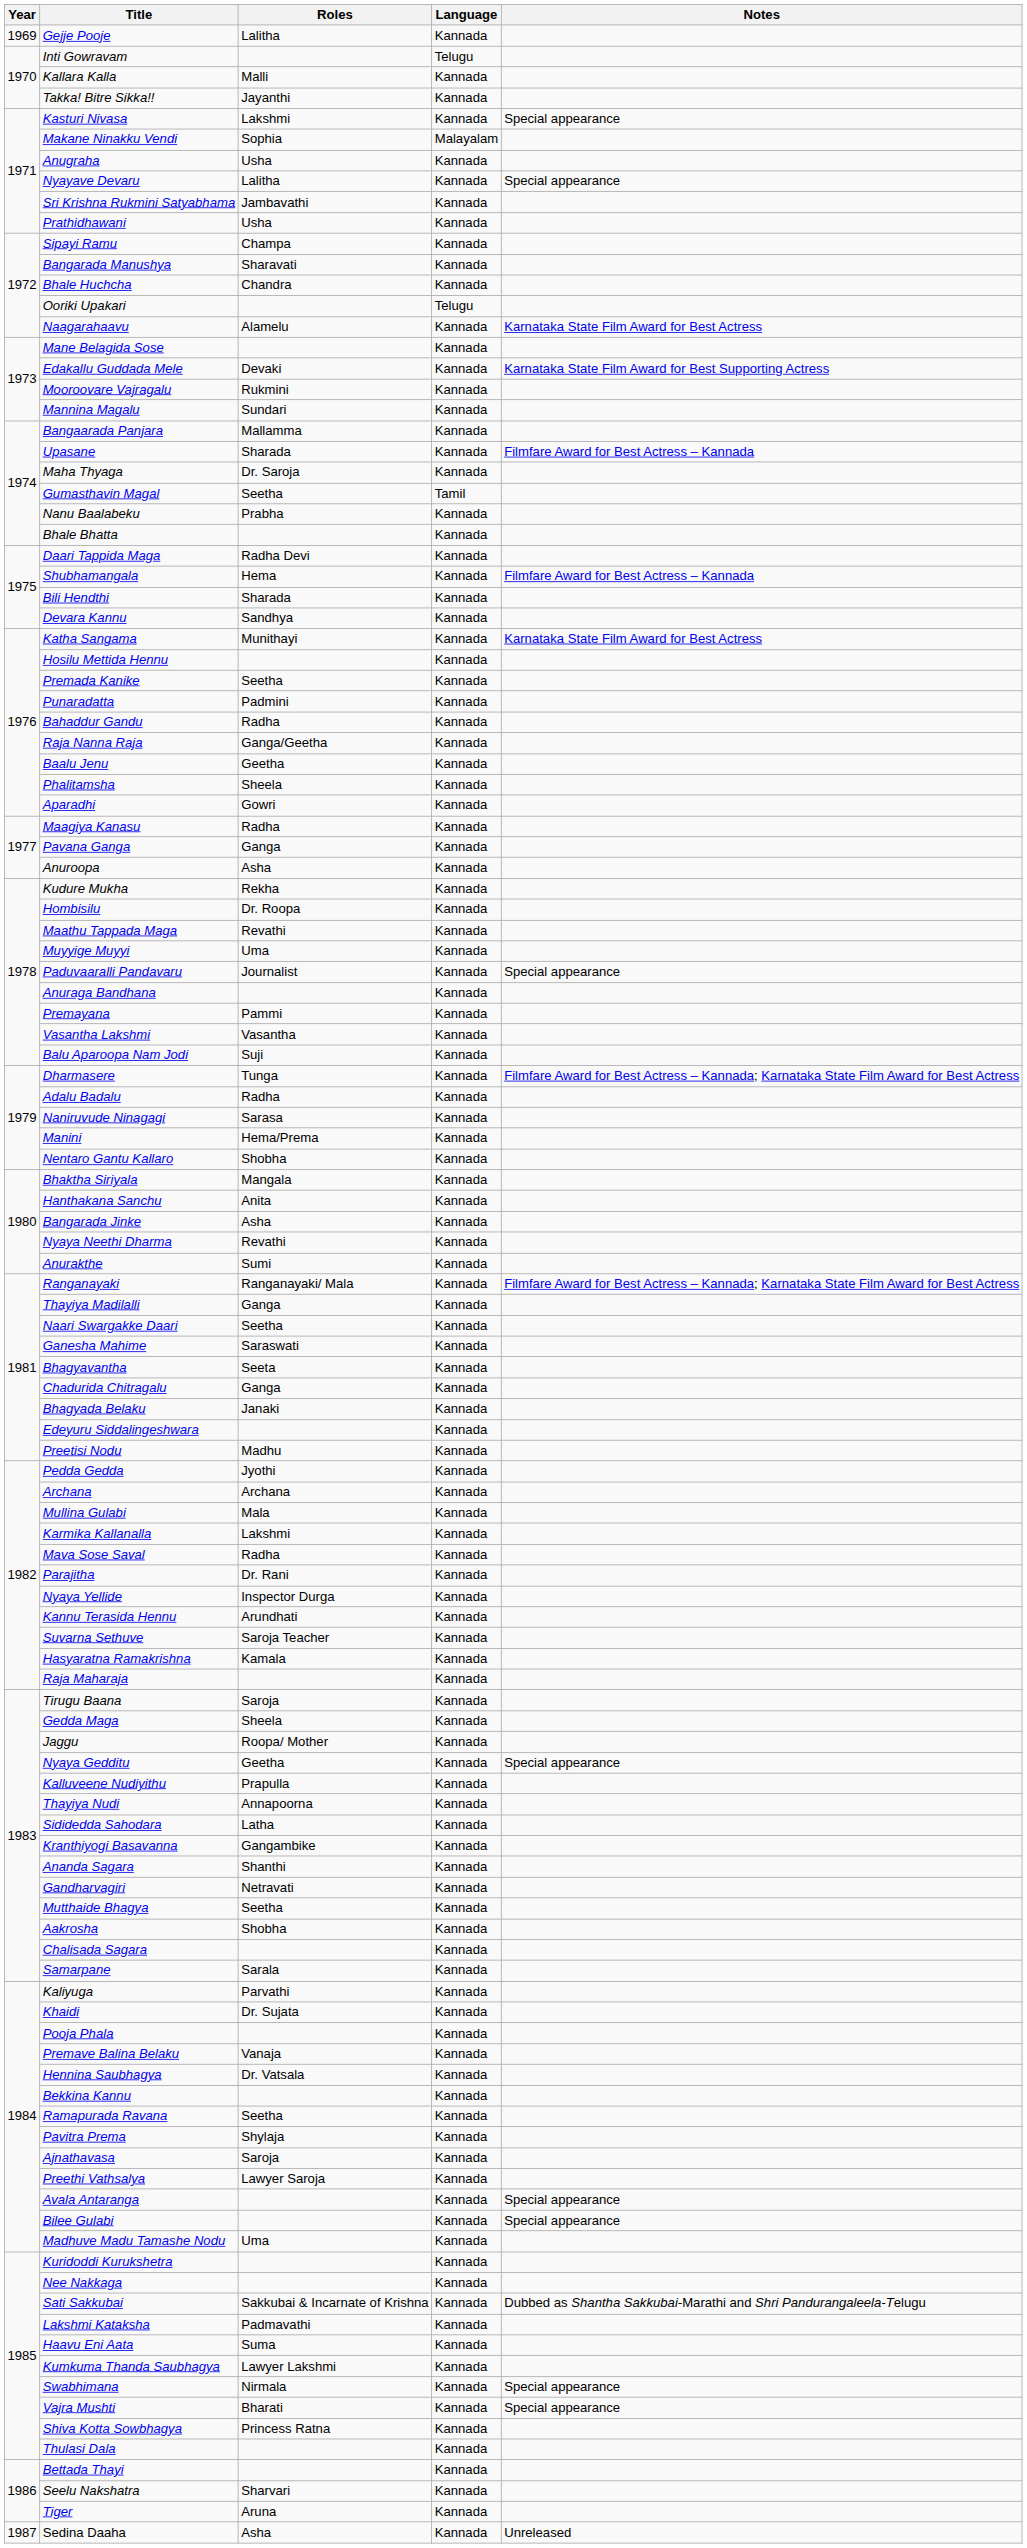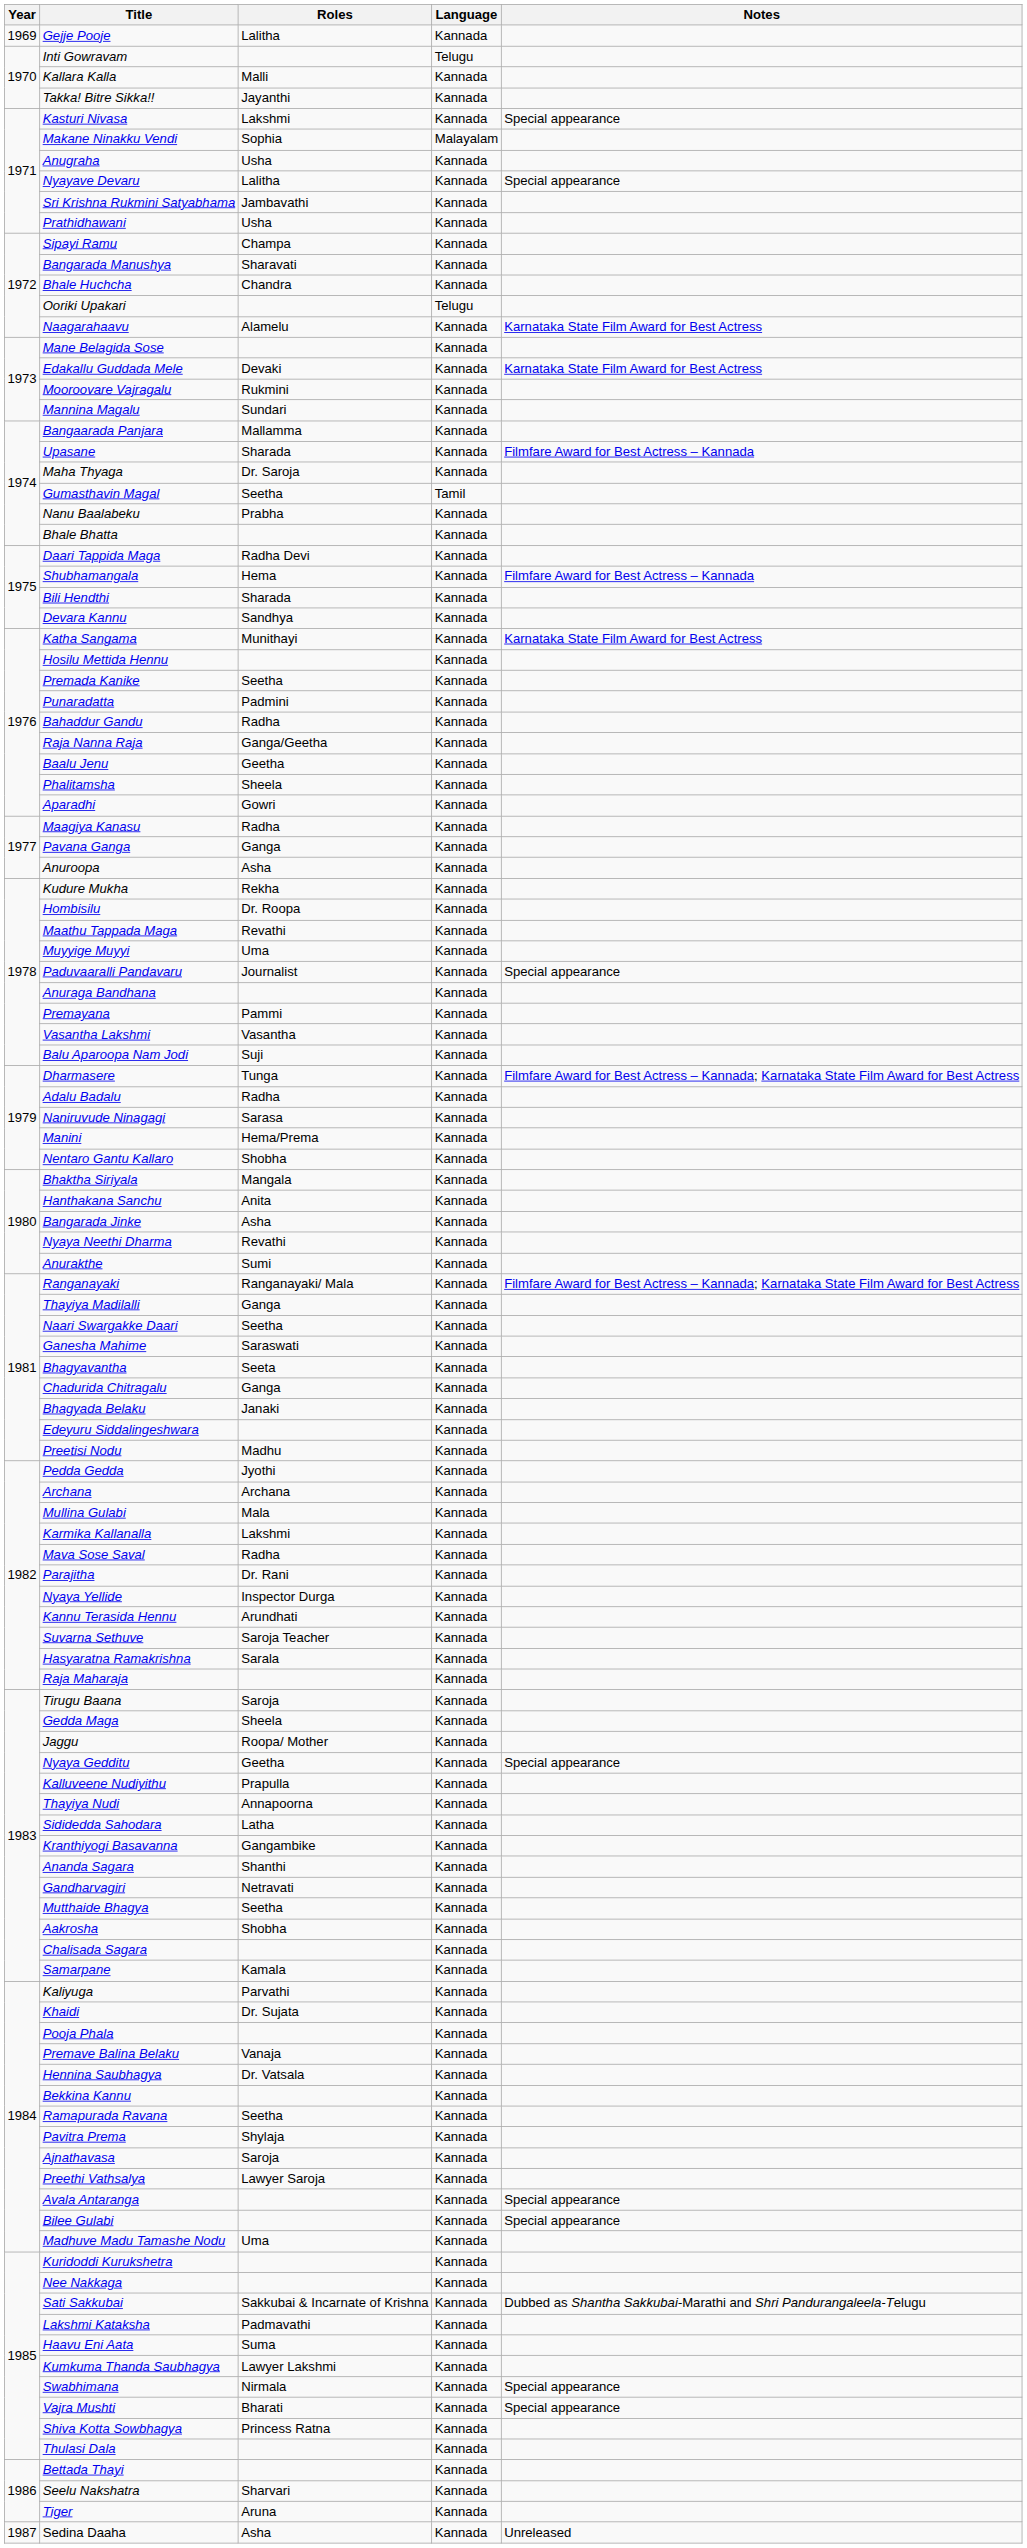Edakallu Guddada Mele | Notes: Karnataka State Film Award for Best Supporting Actress -> Karnataka State Film Award for Best Actress
Hasyaratna Ramakrishna | Roles: Kamala -> Sarala
Samarpane | Roles: Sarala -> Kamala
